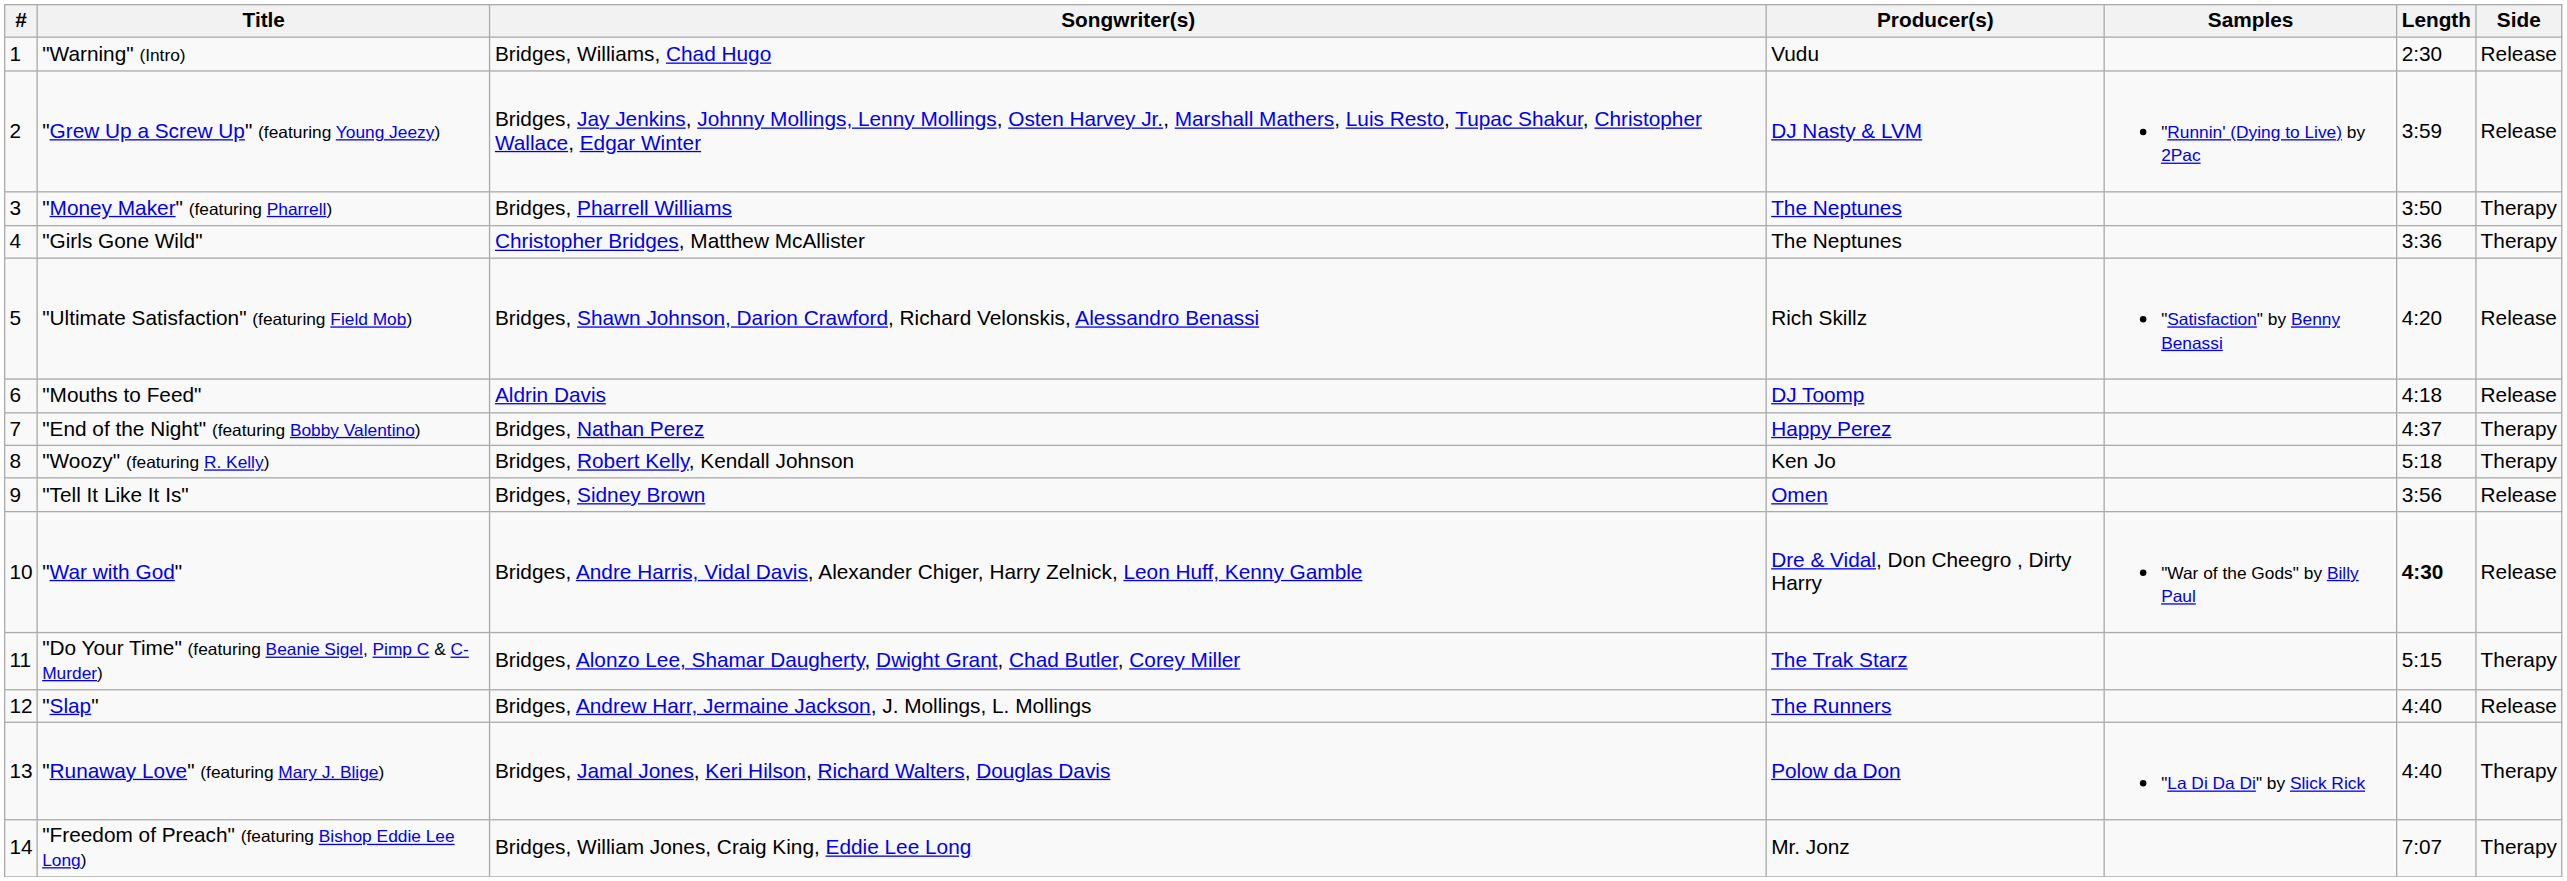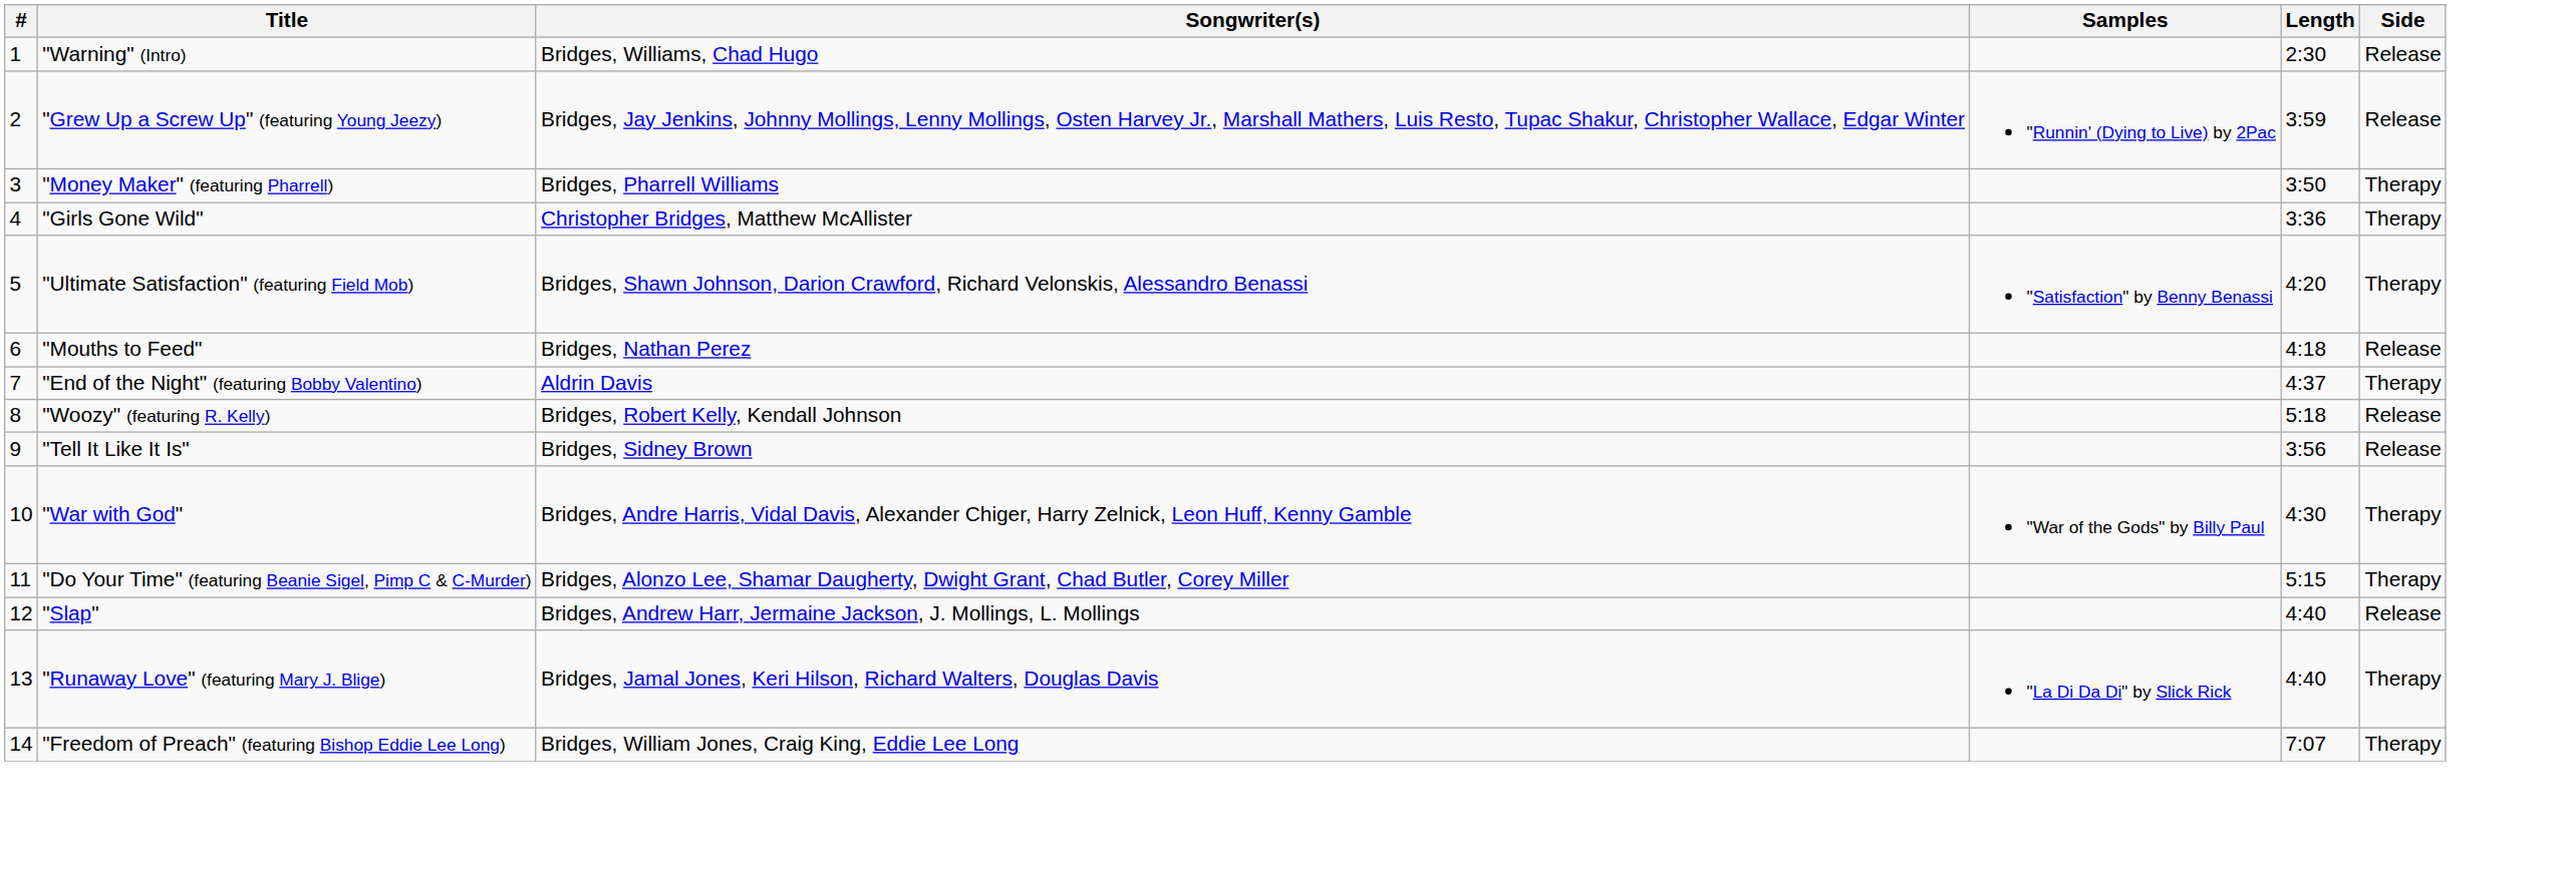- column: Producer(s) | Vudu | DJ Nasty & LVM | The Neptunes | The Neptunes | Rich Skillz | DJ Toomp | Happy Perez | Ken Jo | Omen | Dre & Vidal, Don Cheegro , Dirty Harry | The Trak Starz | The Runners | Polow da Don | Mr. Jonz
"Ultimate Satisfaction" (featuring Field Mob) | Side: Release -> Therapy
"Mouths to Feed" | Songwriter(s): Aldrin Davis -> Bridges, Nathan Perez
"End of the Night" (featuring Bobby Valentino) | Songwriter(s): Bridges, Nathan Perez -> Aldrin Davis
"Woozy" (featuring R. Kelly) | Side: Therapy -> Release
"War with God" | Length: bold -> normal
"War with God" | Side: Release -> Therapy
